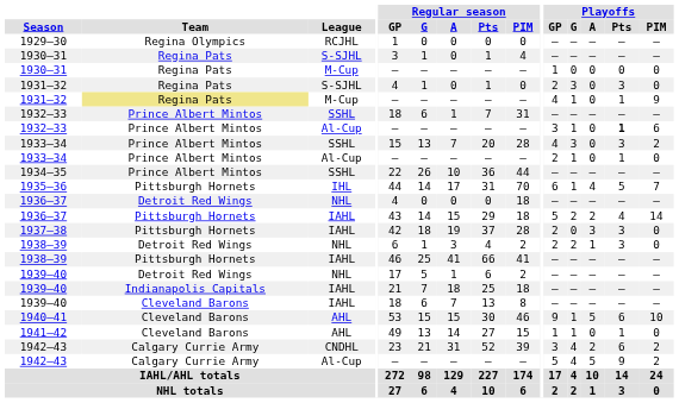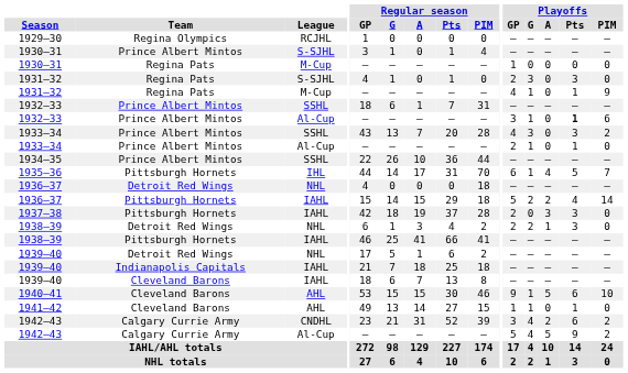1930–31 / S-SJHL | Team: Regina Pats -> Prince Albert Mintos
1931–32 / M-Cup | Team: khaki background -> no background
1933–34 / SSHL | Regular season / GP: 15 -> 43
1936–37 / IAHL | Regular season / GP: 43 -> 15
